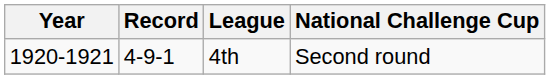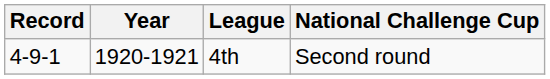columns swapped: Year <-> Record
